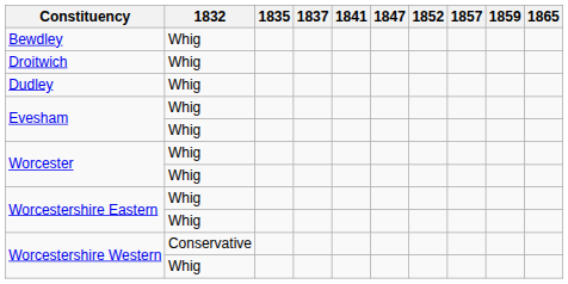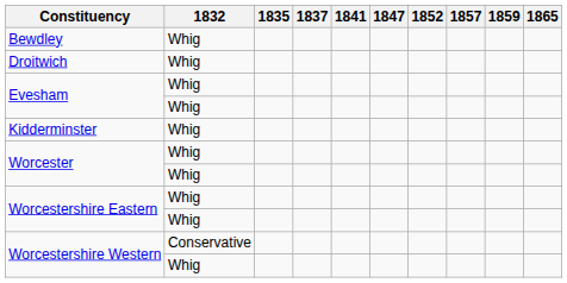- row: Dudley | Whig
+ row: Kidderminster | Whig
